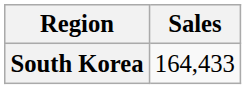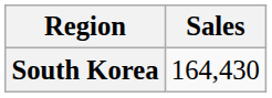South Korea | Sales: 164,433 -> 164,430
